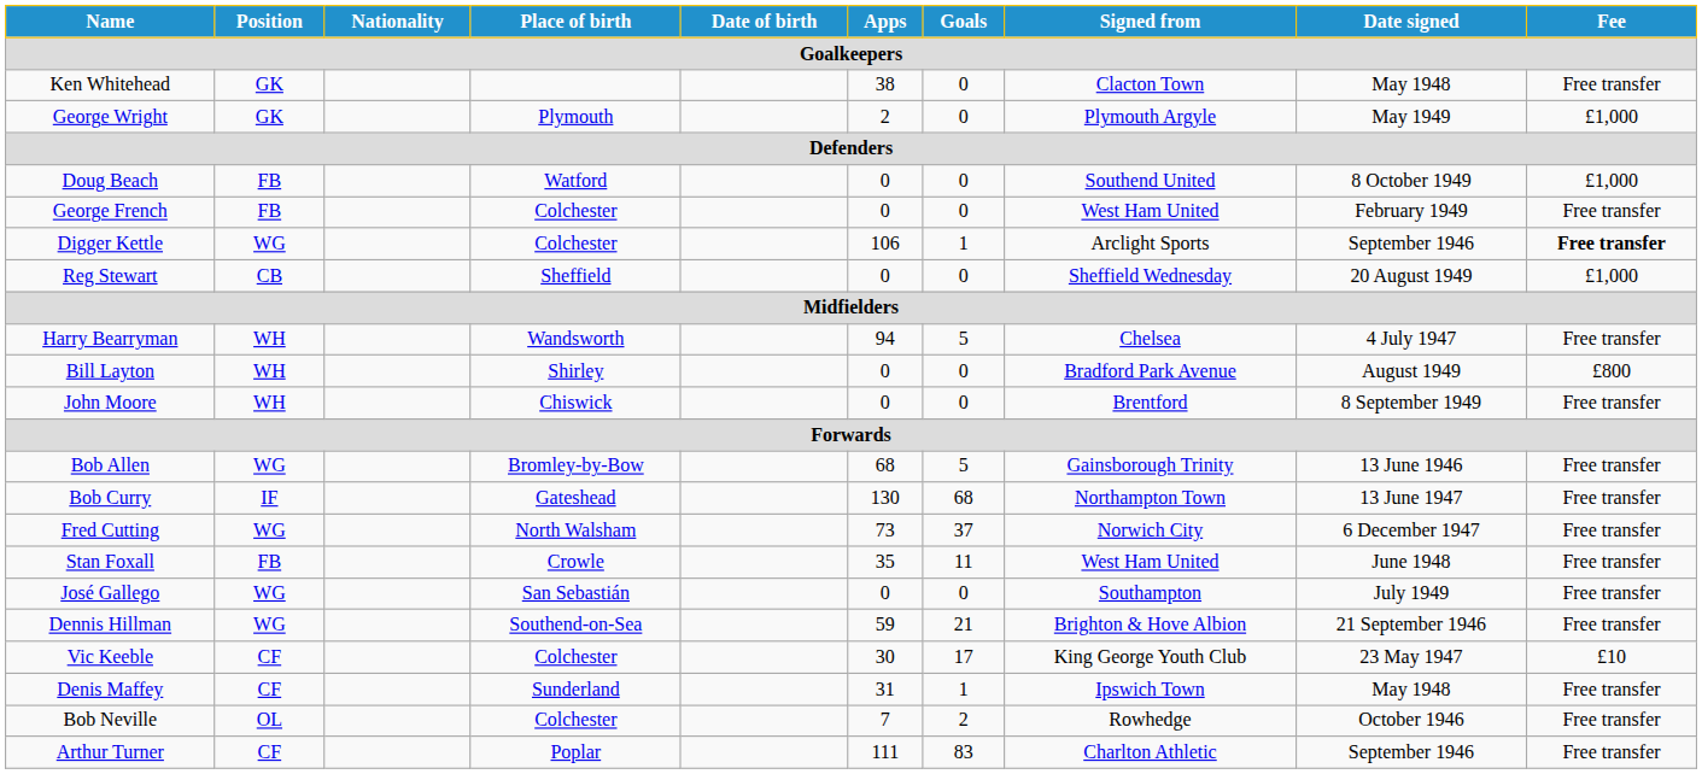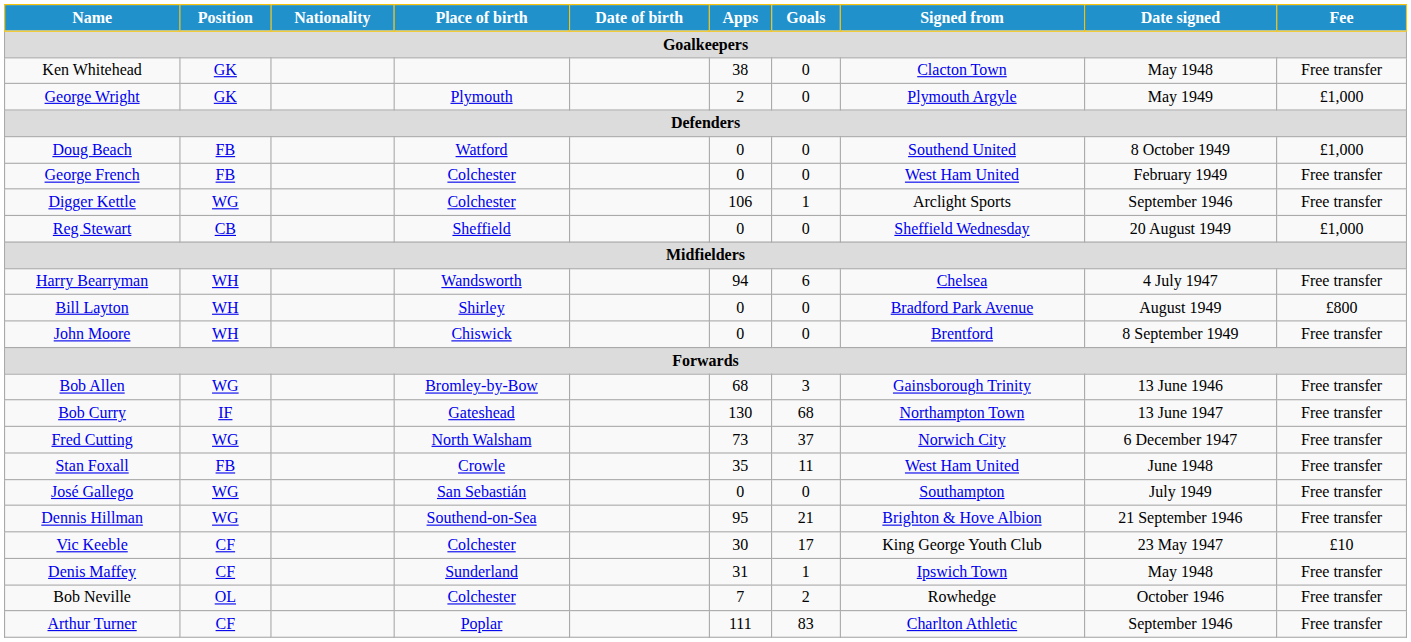Digger Kettle | Fee: bold -> normal
Harry Bearryman | Goals: 5 -> 6
Bob Allen | Goals: 5 -> 3
Dennis Hillman | Apps: 59 -> 95
